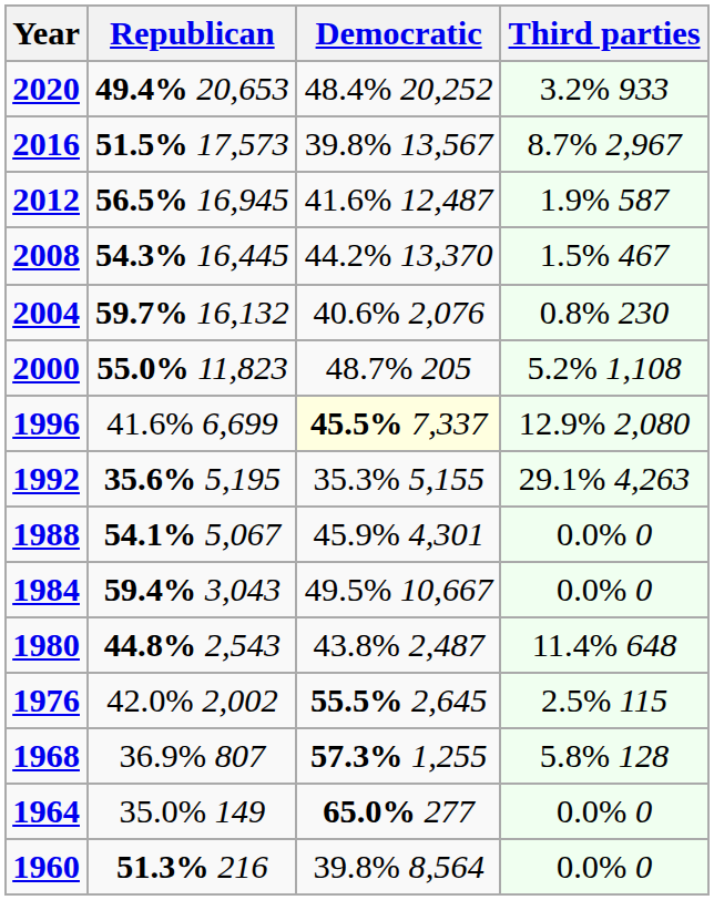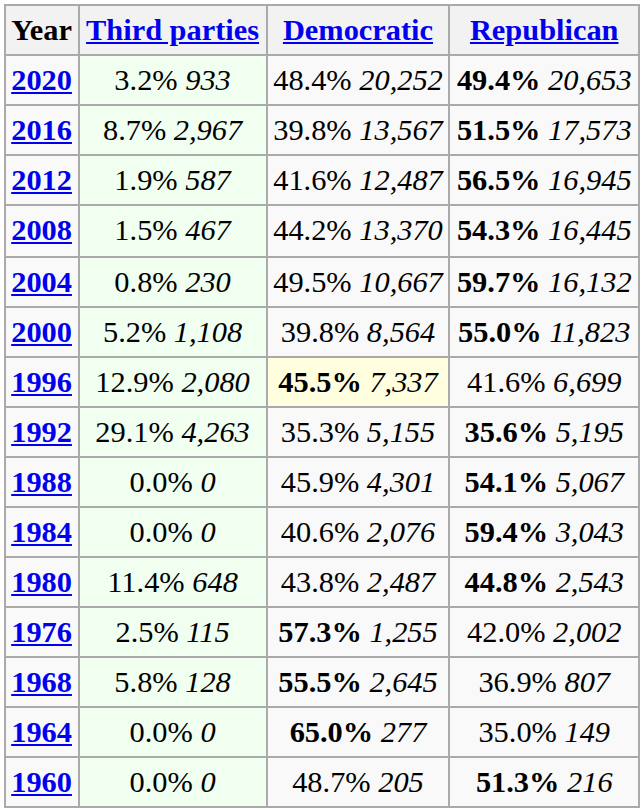columns swapped: Republican <-> Third parties
2004 | Democratic: 40.6% 2,076 -> 49.5% 10,667
2000 | Democratic: 48.7% 205 -> 39.8% 8,564
1984 | Democratic: 49.5% 10,667 -> 40.6% 2,076
1976 | Democratic: 55.5% 2,645 -> 57.3% 1,255
1968 | Democratic: 57.3% 1,255 -> 55.5% 2,645
1960 | Democratic: 39.8% 8,564 -> 48.7% 205
